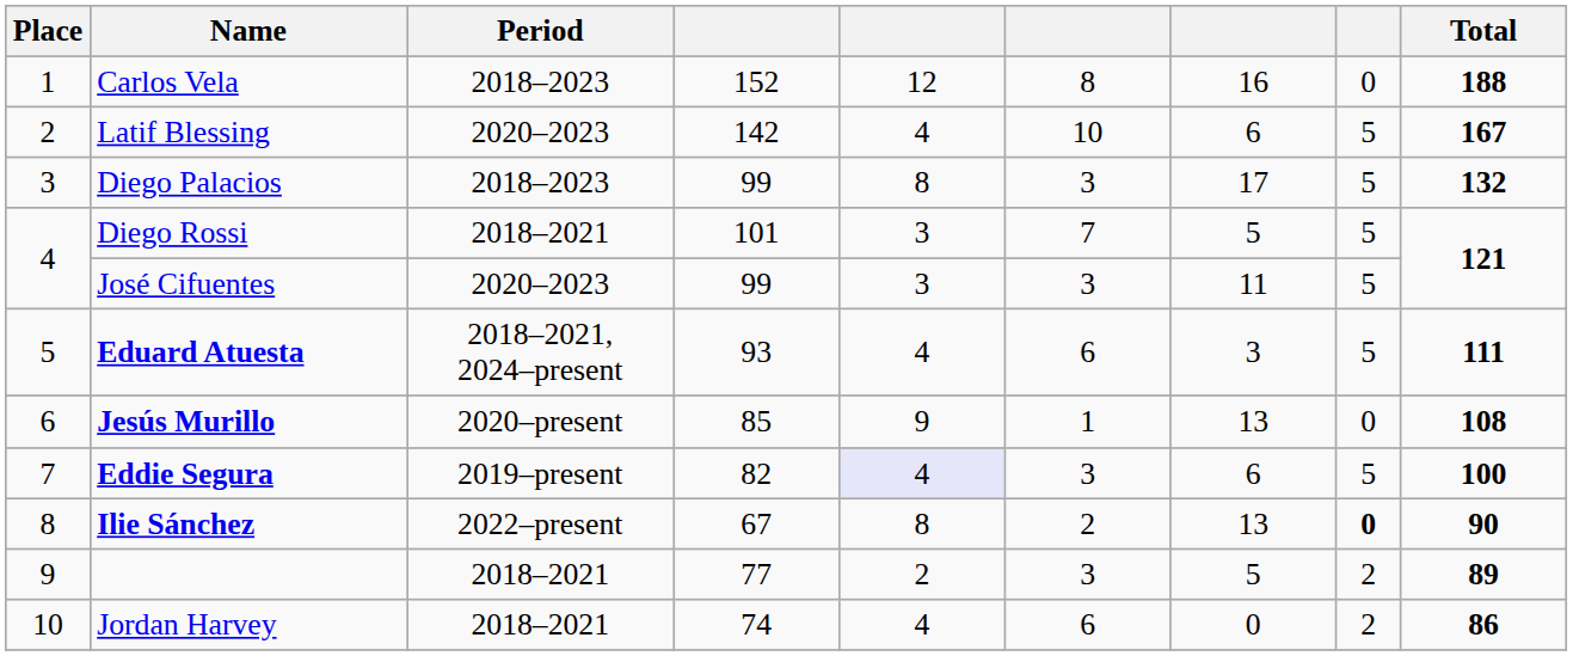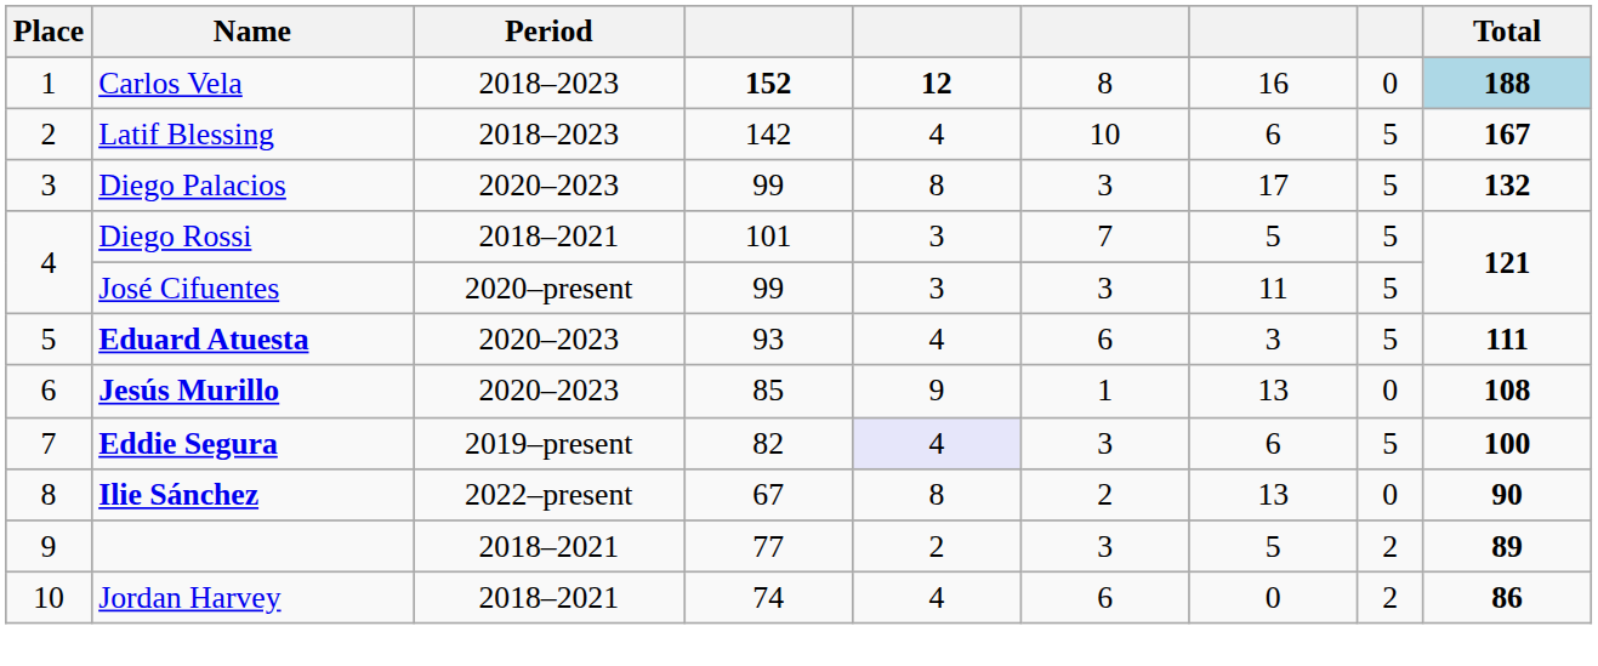Carlos Vela | column 4: normal -> bold
Carlos Vela | column 5: normal -> bold
Carlos Vela | Total: no background -> lightblue background
Latif Blessing | Period: 2020–2023 -> 2018–2023
Diego Palacios | Period: 2018–2023 -> 2020–2023
José Cifuentes | Period: 2020–2023 -> 2020–present
Eduard Atuesta | Period: 2018–2021, 2024–present -> 2020–2023
Jesús Murillo | Period: 2020–present -> 2020–2023
Ilie Sánchez | column 8: bold -> normal
